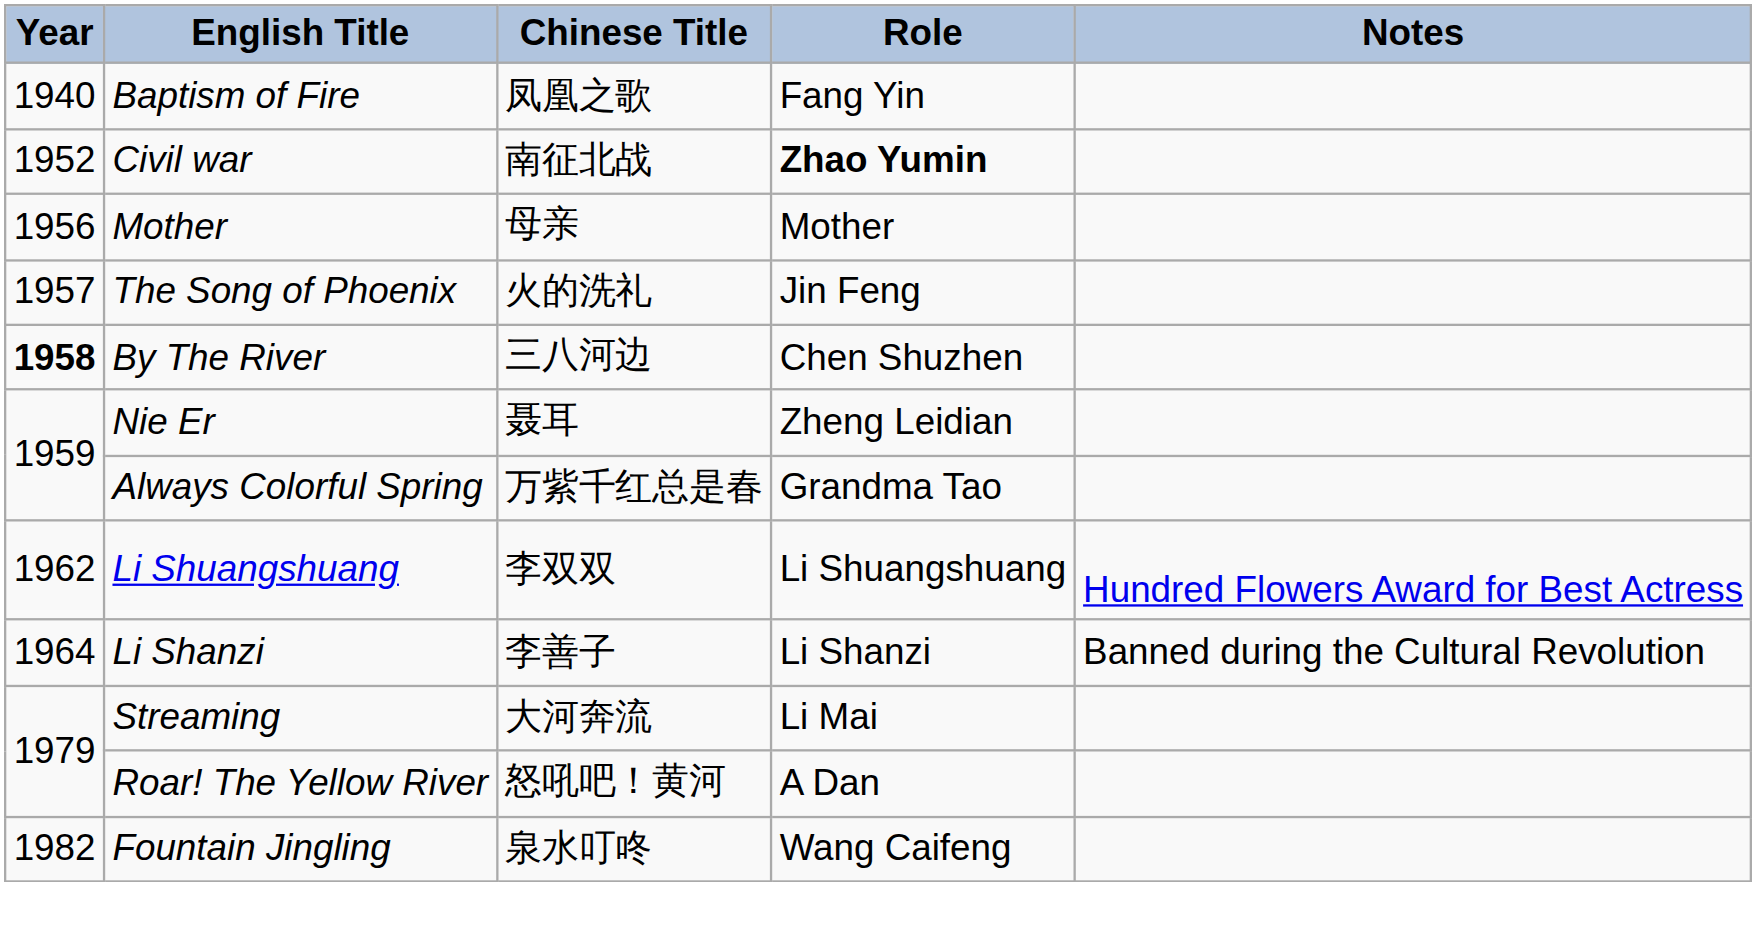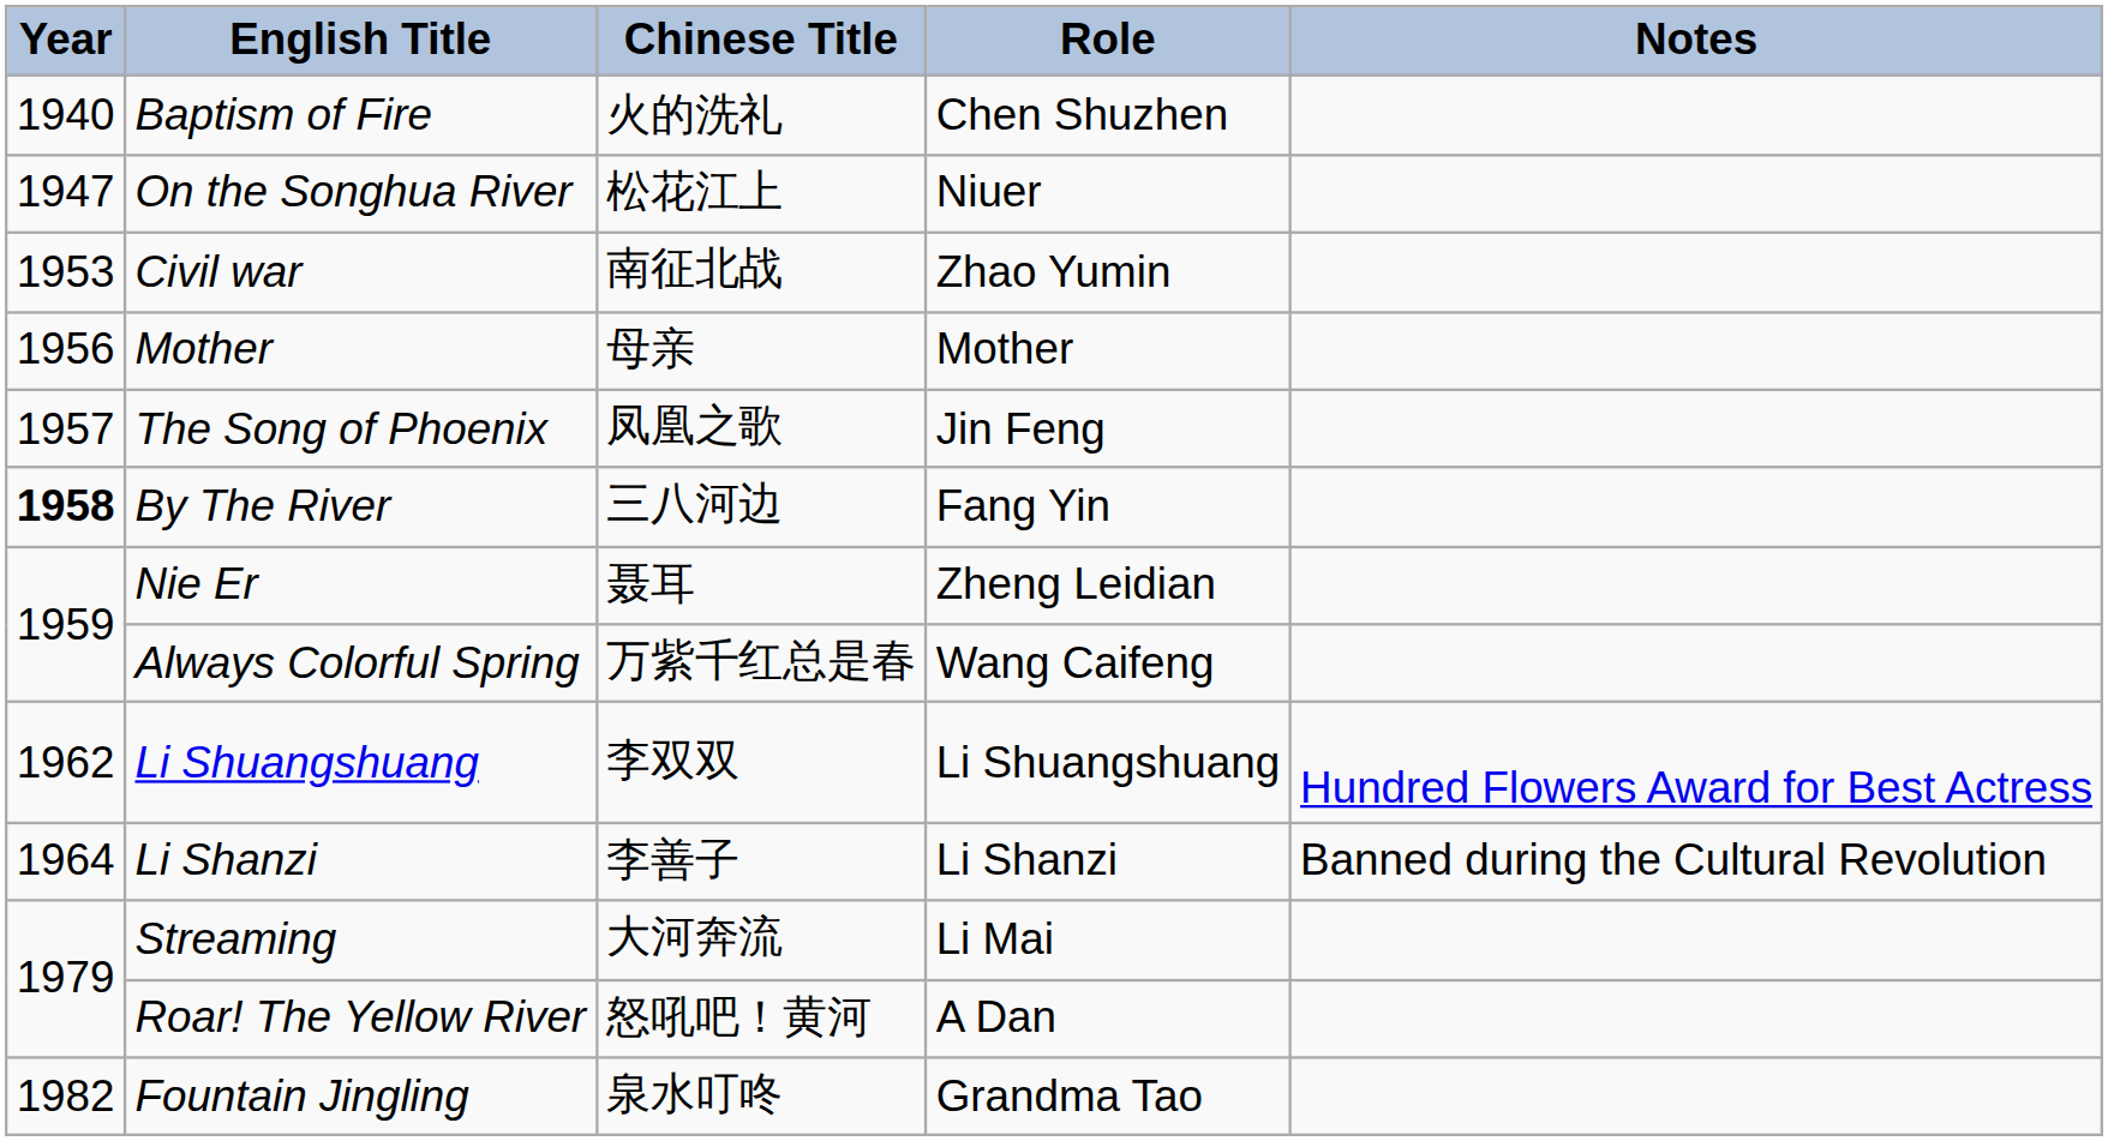Baptism of Fire | Chinese Title: 凤凰之歌 -> 火的洗礼
Baptism of Fire | Role: Fang Yin -> Chen Shuzhen
+ row: 1947 | On the Songhua River | 松花江上 | Niuer
Civil war | Year: 1952 -> 1953
Civil war | Role: bold -> normal
The Song of Phoenix | Chinese Title: 火的洗礼 -> 凤凰之歌
By The River | Role: Chen Shuzhen -> Fang Yin
Always Colorful Spring | Role: Grandma Tao -> Wang Caifeng
Fountain Jingling | Role: Wang Caifeng -> Grandma Tao
